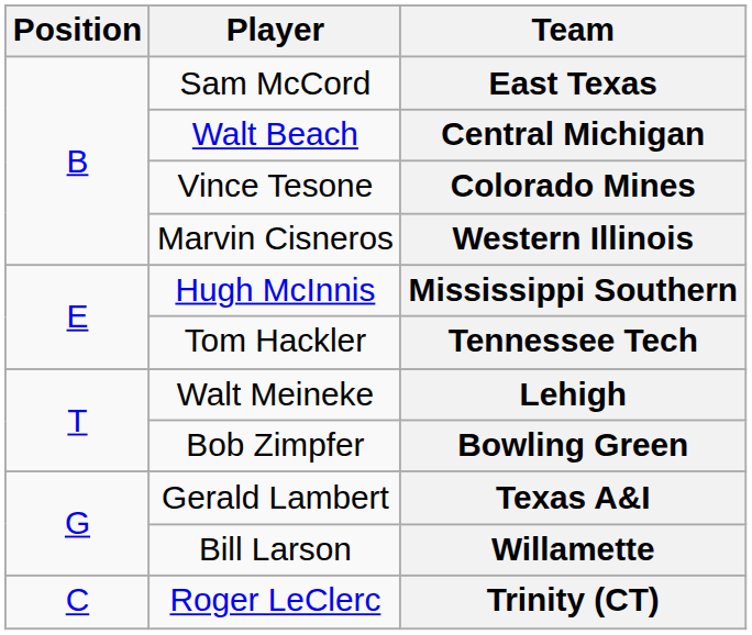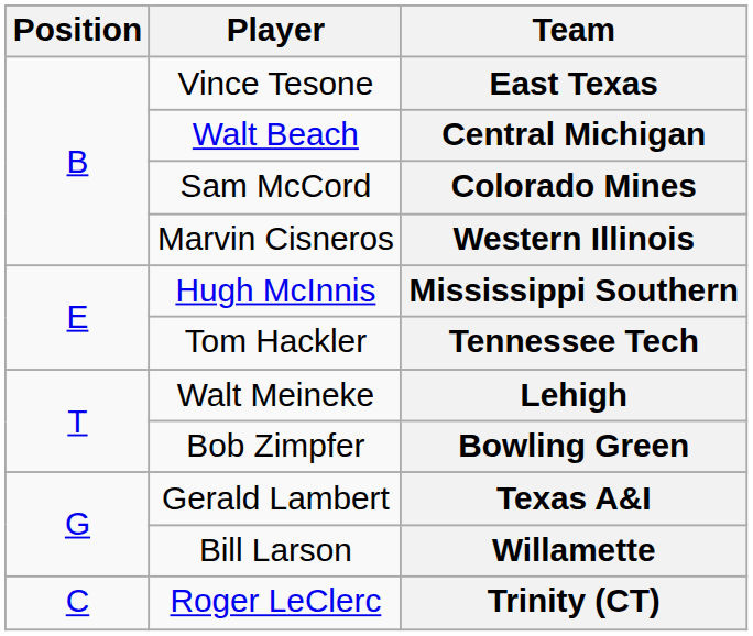East Texas | Player: Sam McCord -> Vince Tesone
Colorado Mines | Player: Vince Tesone -> Sam McCord
